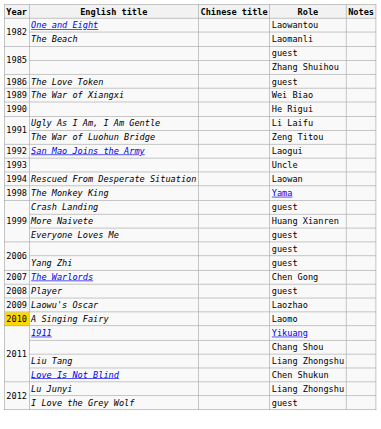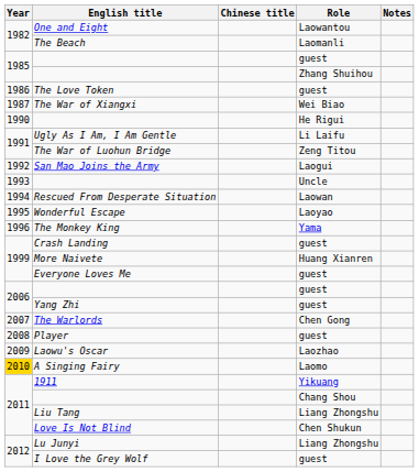The War of Xiangxi | Year: 1989 -> 1987
+ row: 1995 | Wonderful Escape | Laoyao
The Monkey King | Year: 1998 -> 1996
